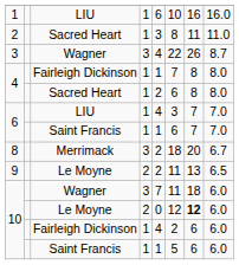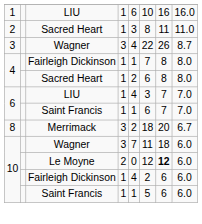- row: 9 | Le Moyne | 2 | 2 | 11 | 13 | 6.5
